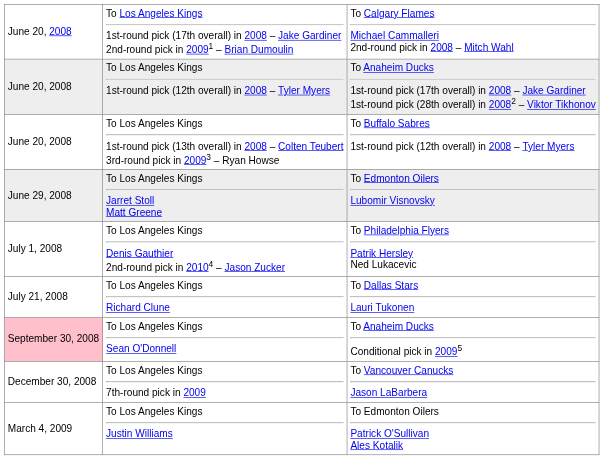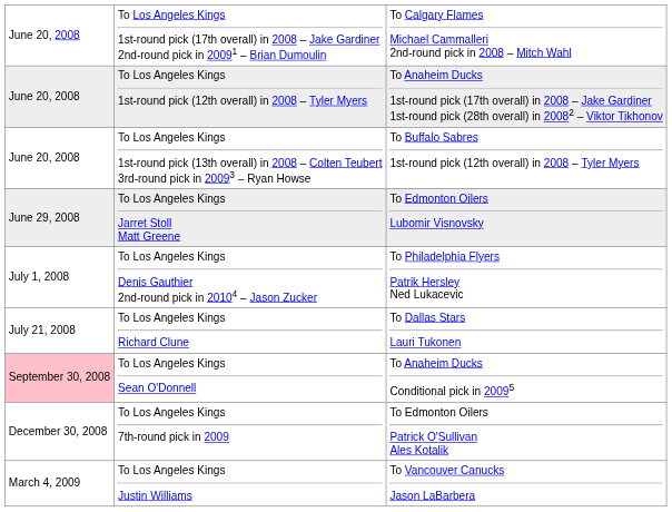To Los Angeles Kings 7th-round pick in 2009 | column 3: To Vancouver Canucks Jason LaBarbera -> To Edmonton Oilers Patrick O'Sullivan Ales Kotalik
To Los Angeles Kings Justin Williams | column 3: To Edmonton Oilers Patrick O'Sullivan Ales Kotalik -> To Vancouver Canucks Jason LaBarbera
